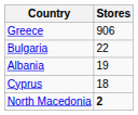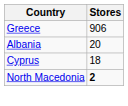- row: Bulgaria | 22
Albania | Stores: 19 -> 20
